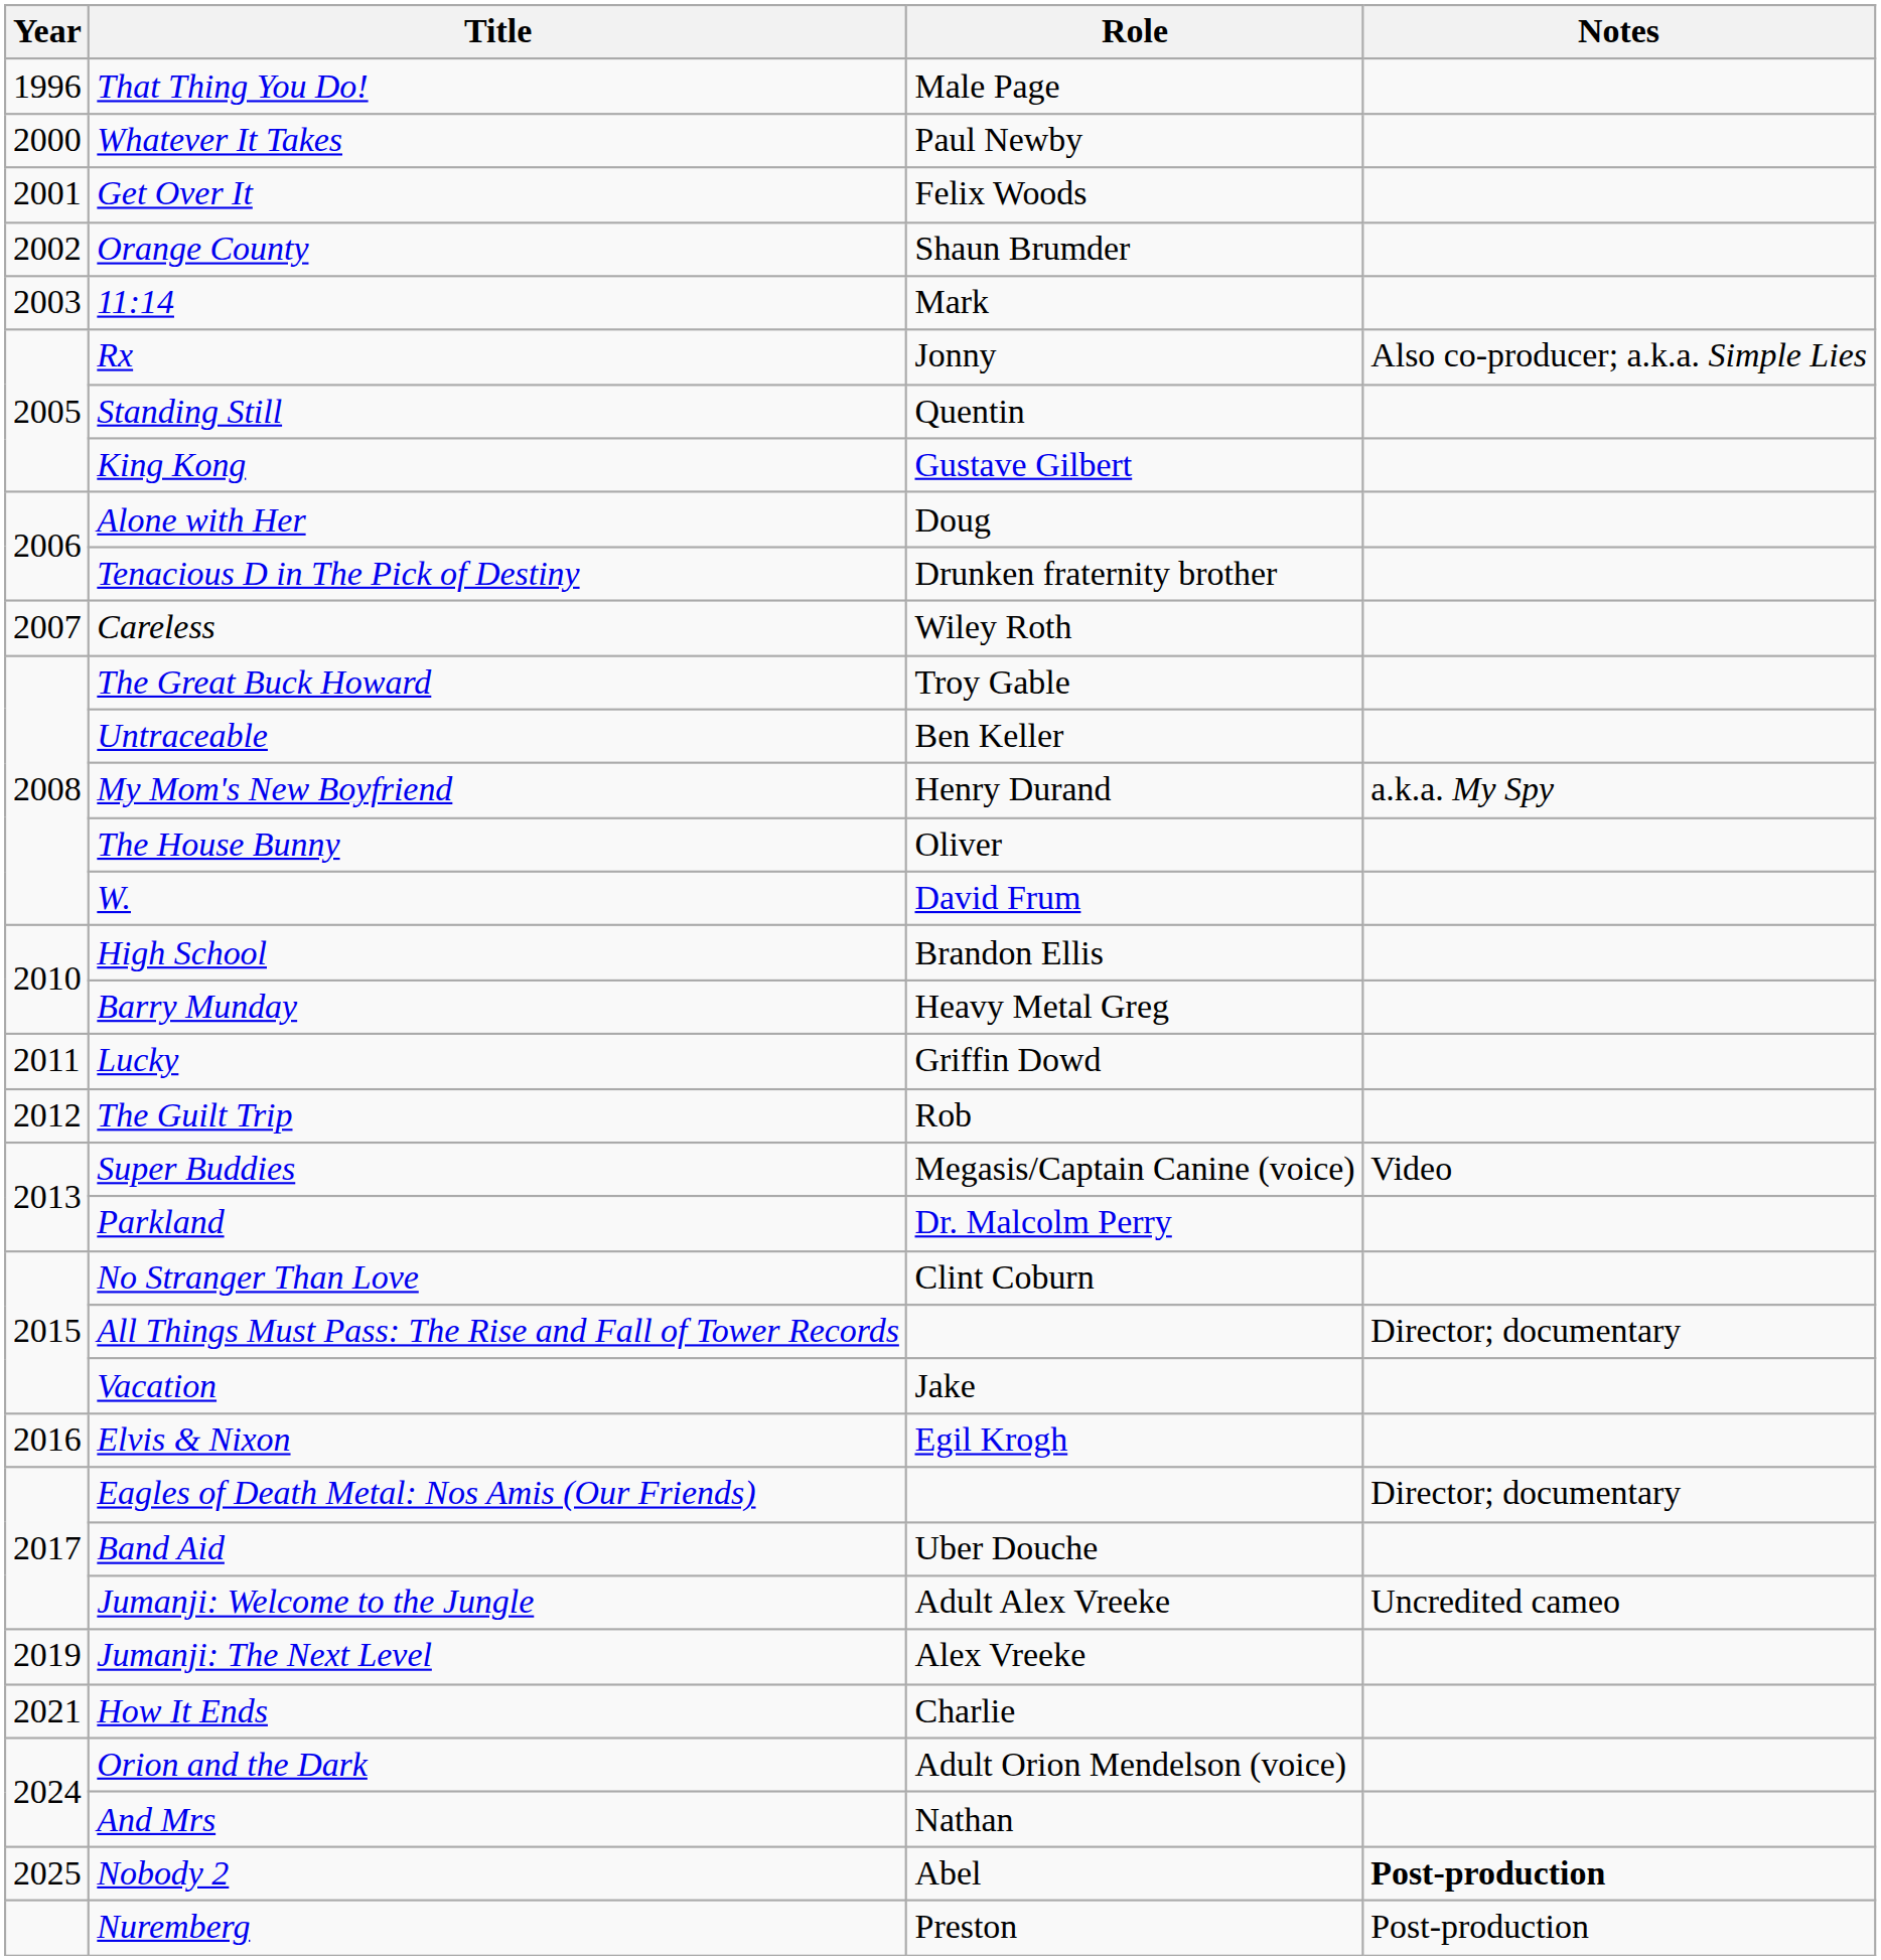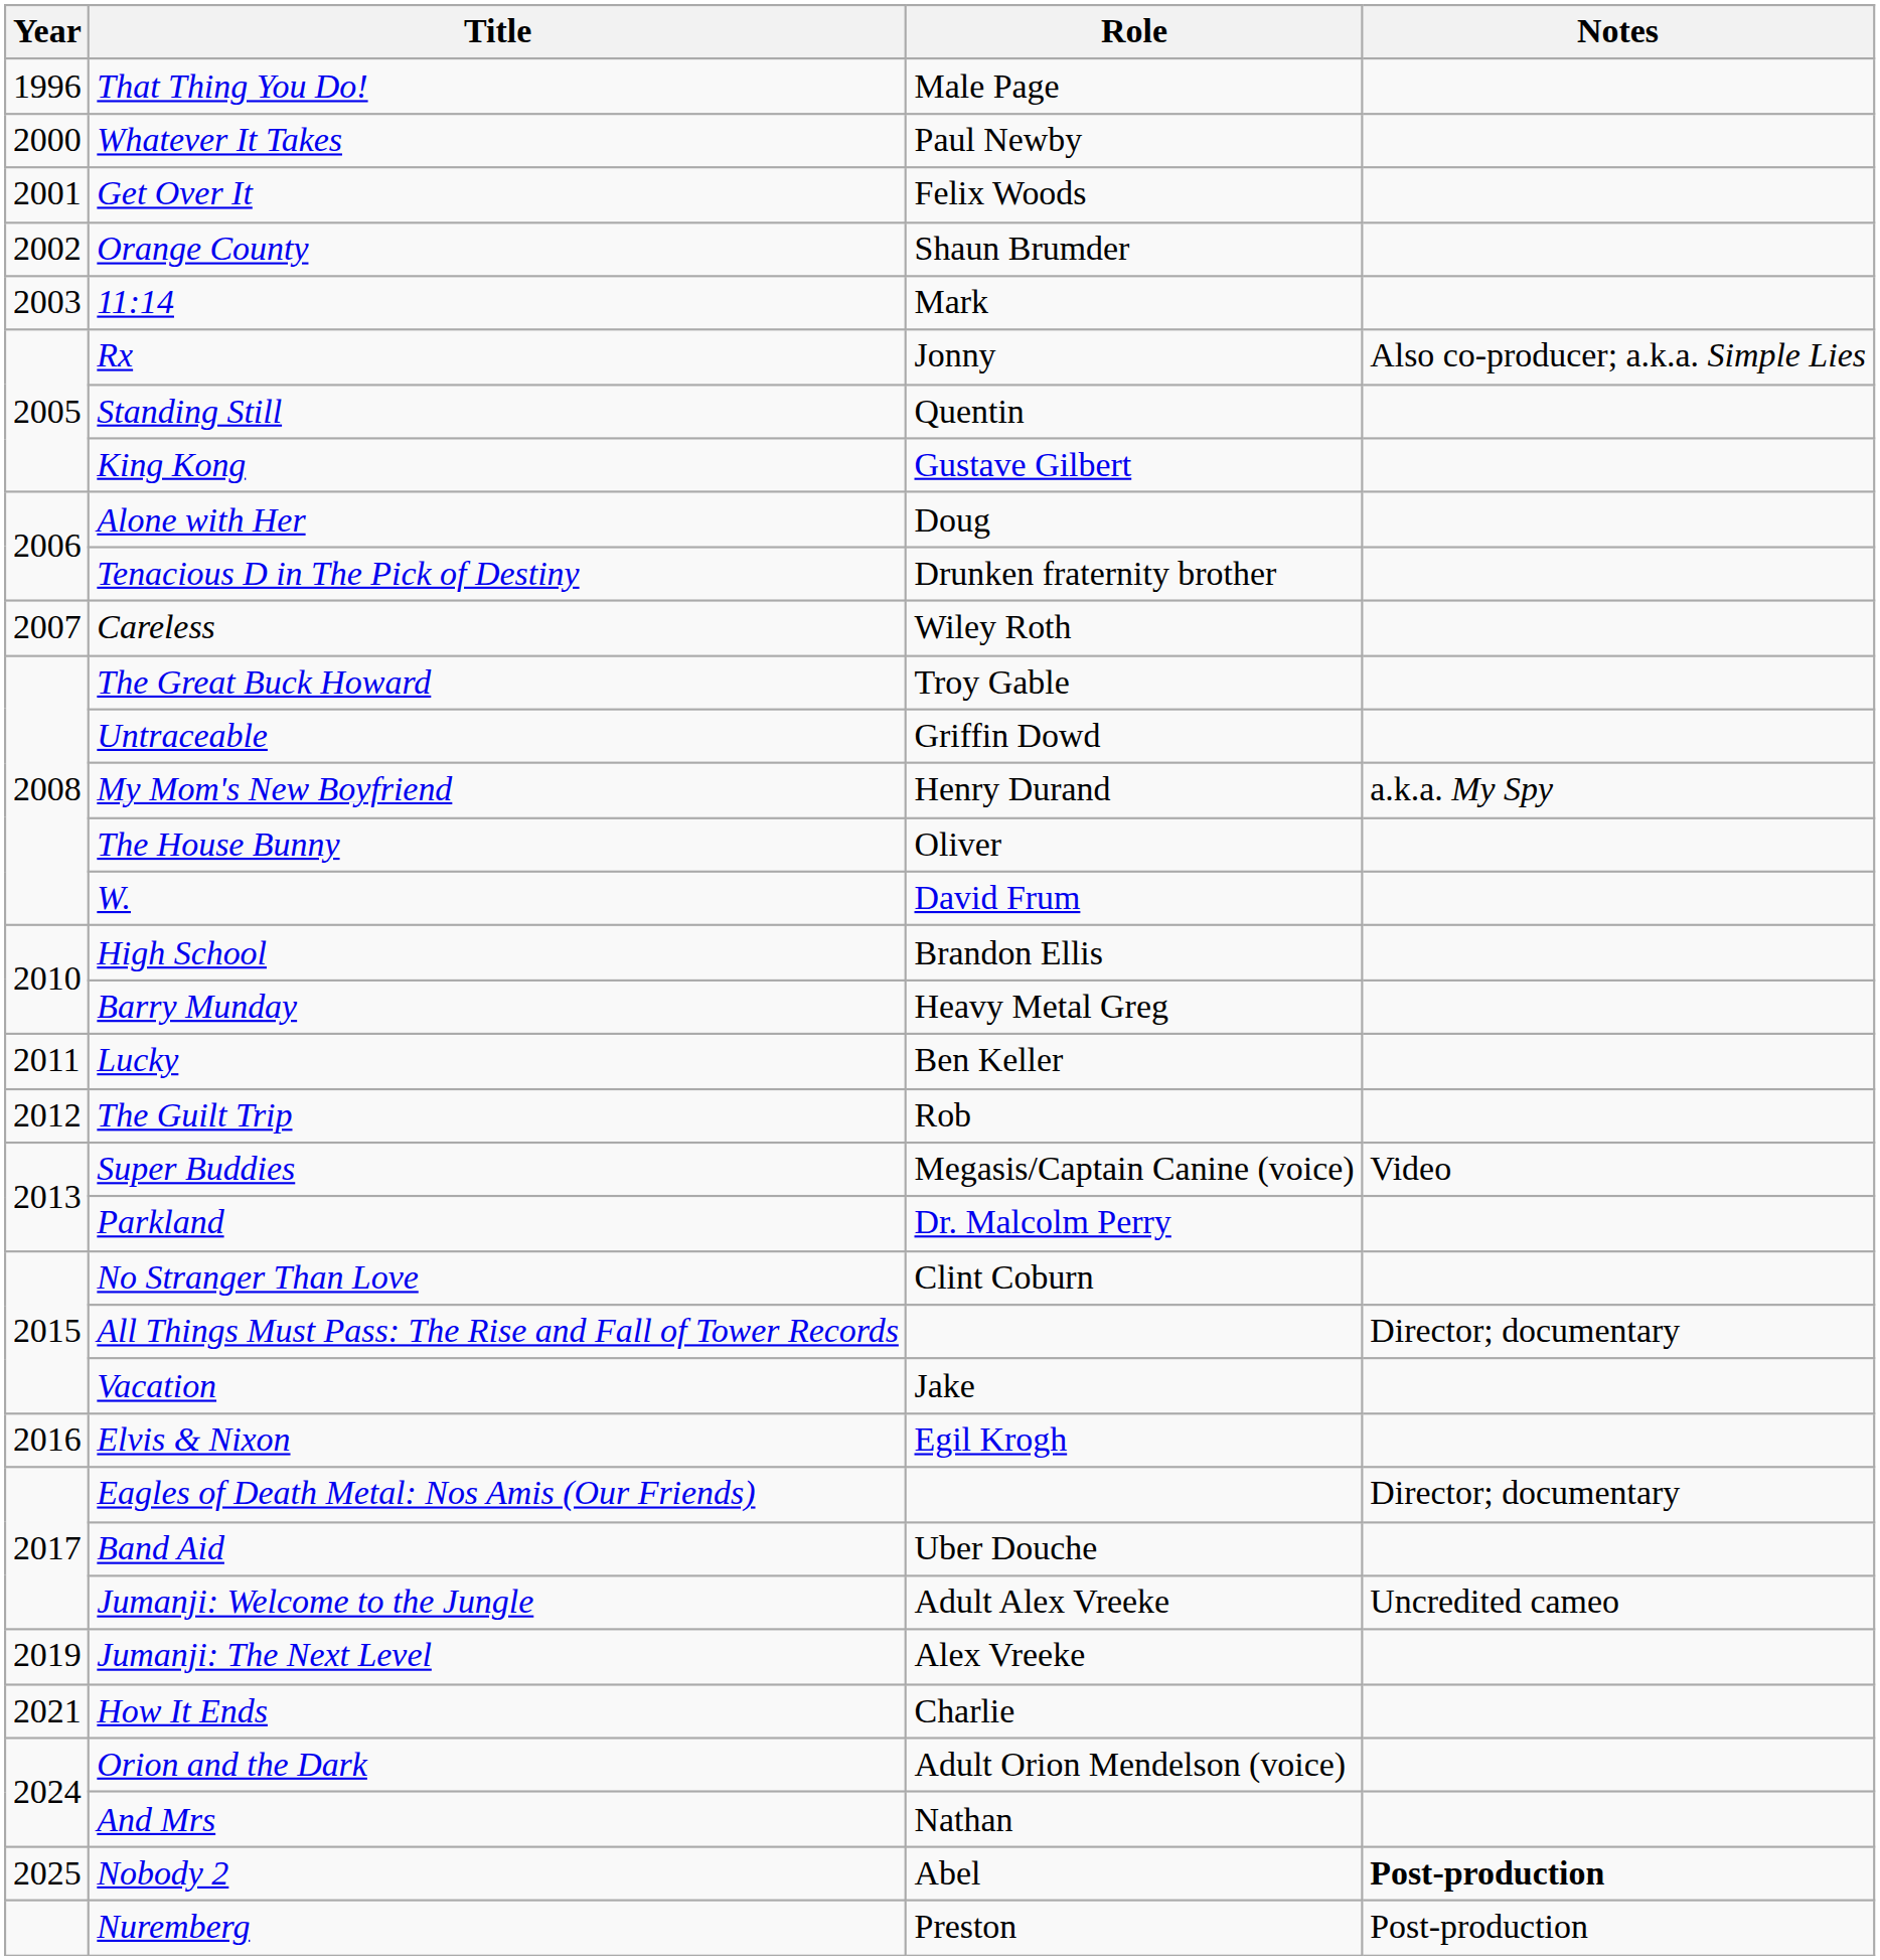Untraceable | Role: Ben Keller -> Griffin Dowd
Lucky | Role: Griffin Dowd -> Ben Keller
